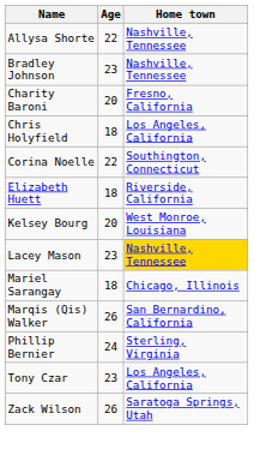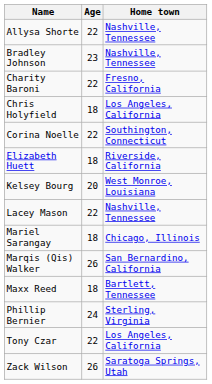Charity Baroni | Age: 20 -> 22
Lacey Mason | Age: 23 -> 22
Lacey Mason | Home town: gold background -> no background
+ row: Maxx Reed | 18 | Bartlett, Tennessee
Tony Czar | Age: 23 -> 22
